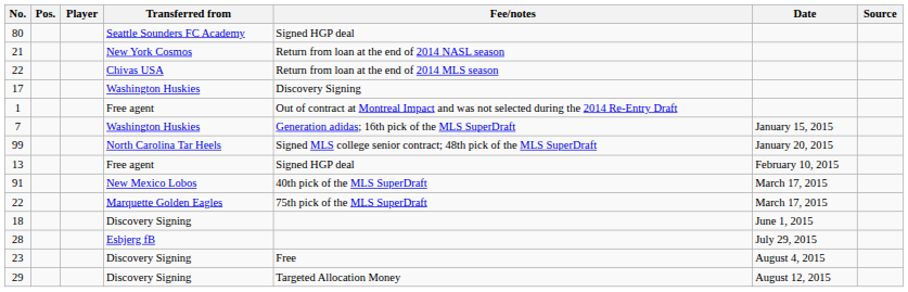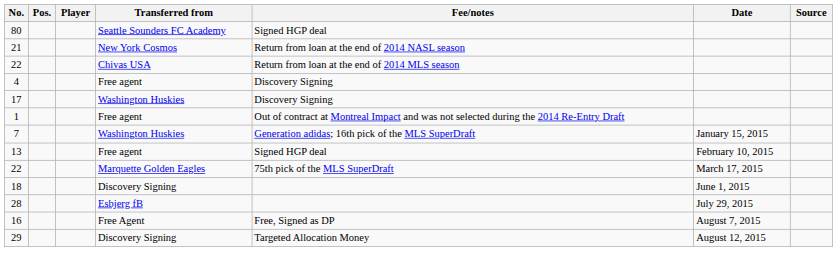+ row: 4 | Free agent | Discovery Signing
- row: 99 | North Carolina Tar Heels | Signed MLS college senior contract; 48th pick of the MLS SuperDraft | January 20, 2015
- row: 91 | New Mexico Lobos | 40th pick of the MLS SuperDraft | March 17, 2015
- row: 23 | Discovery Signing | Free | August 4, 2015
+ row: 16 | Free Agent | Free, Signed as DP | August 7, 2015
